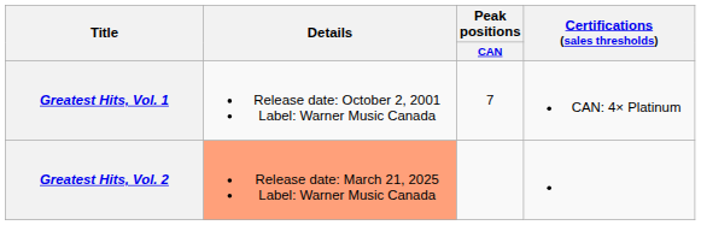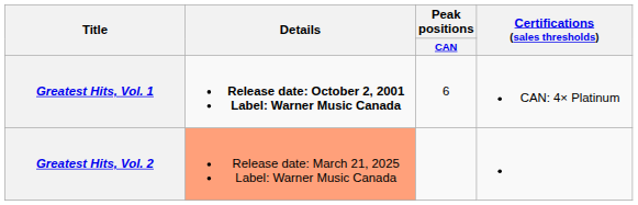Greatest Hits, Vol. 1 | Details: normal -> bold
Greatest Hits, Vol. 1 | Peak positions / CAN: 7 -> 6
